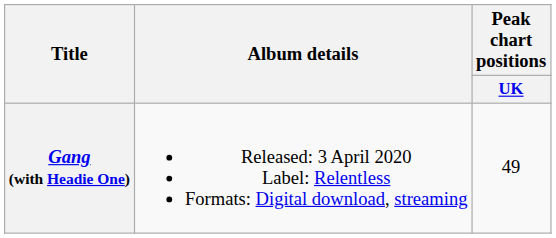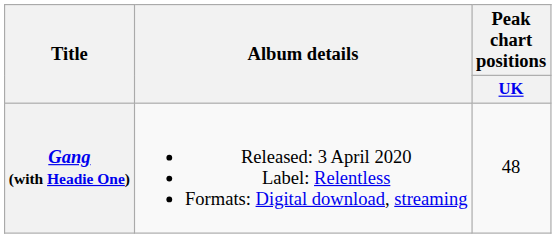Gang (with Headie One) | Peak chart positions / UK: 49 -> 48
